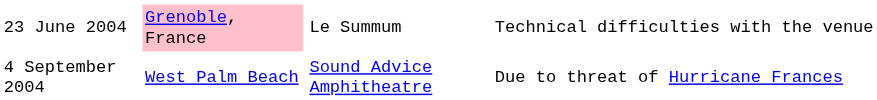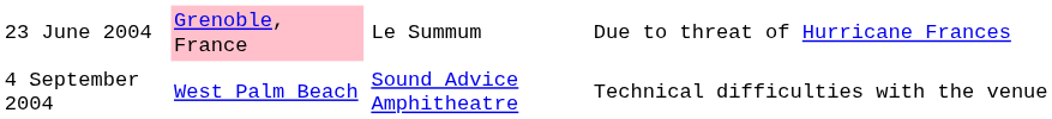23 June 2004 | column 4: Technical difficulties with the venue -> Due to threat of Hurricane Frances
4 September 2004 | column 4: Due to threat of Hurricane Frances -> Technical difficulties with the venue
